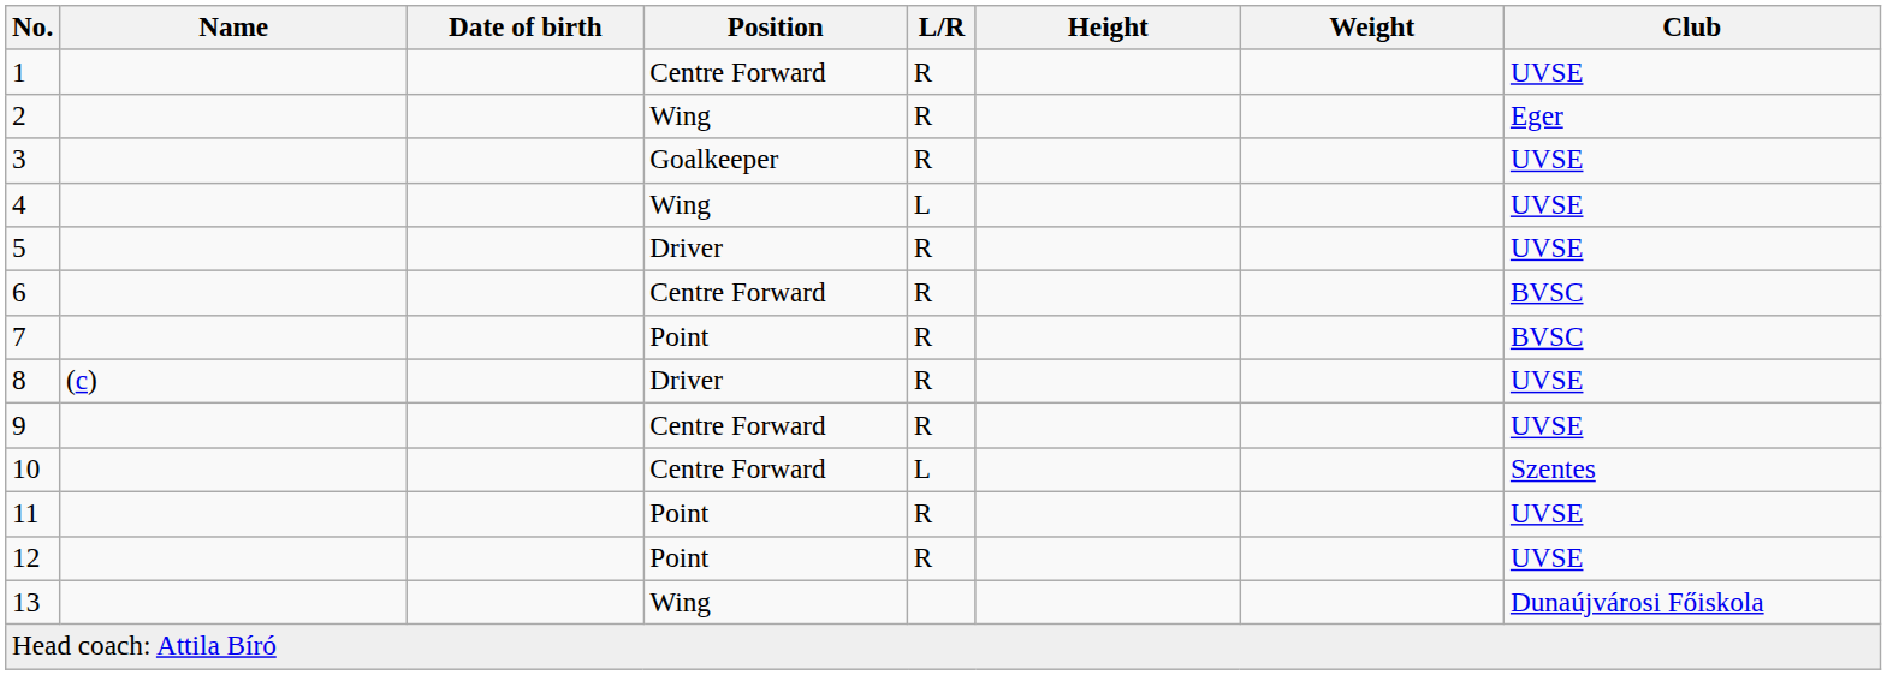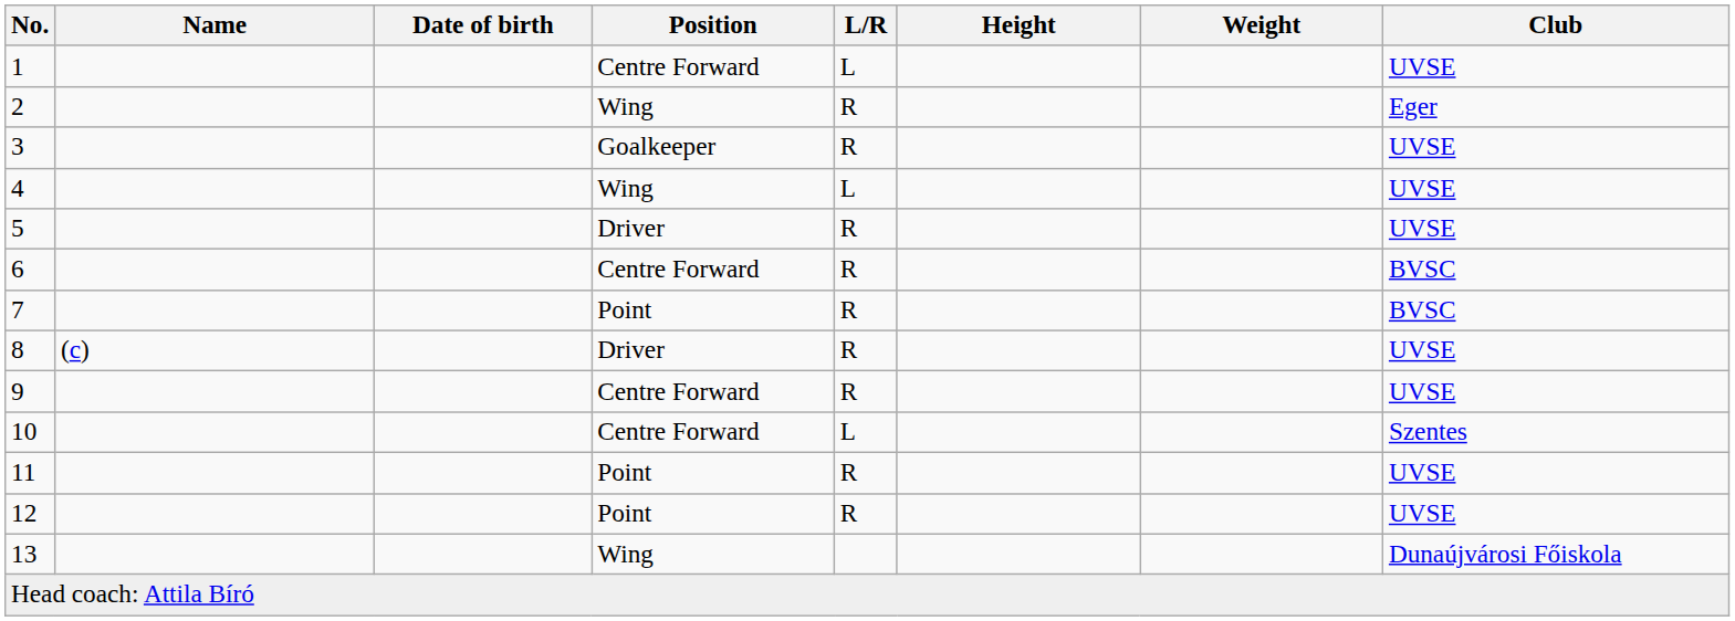1 | L/R: R -> L
